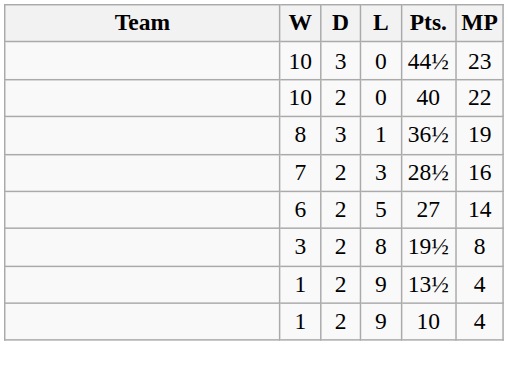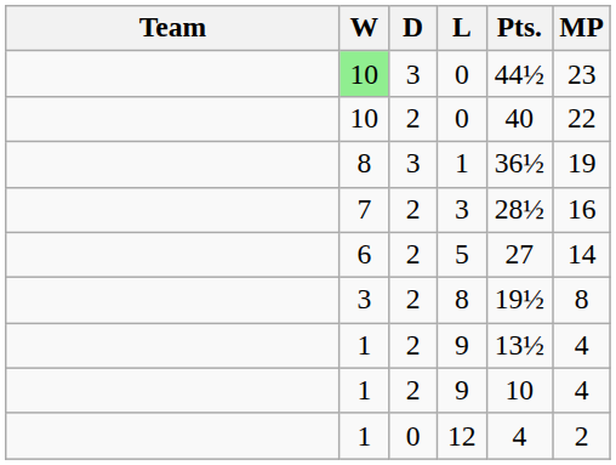3 / 0 | W: no background -> lightgreen background
+ row: 1 | 0 | 12 | 4 | 2
